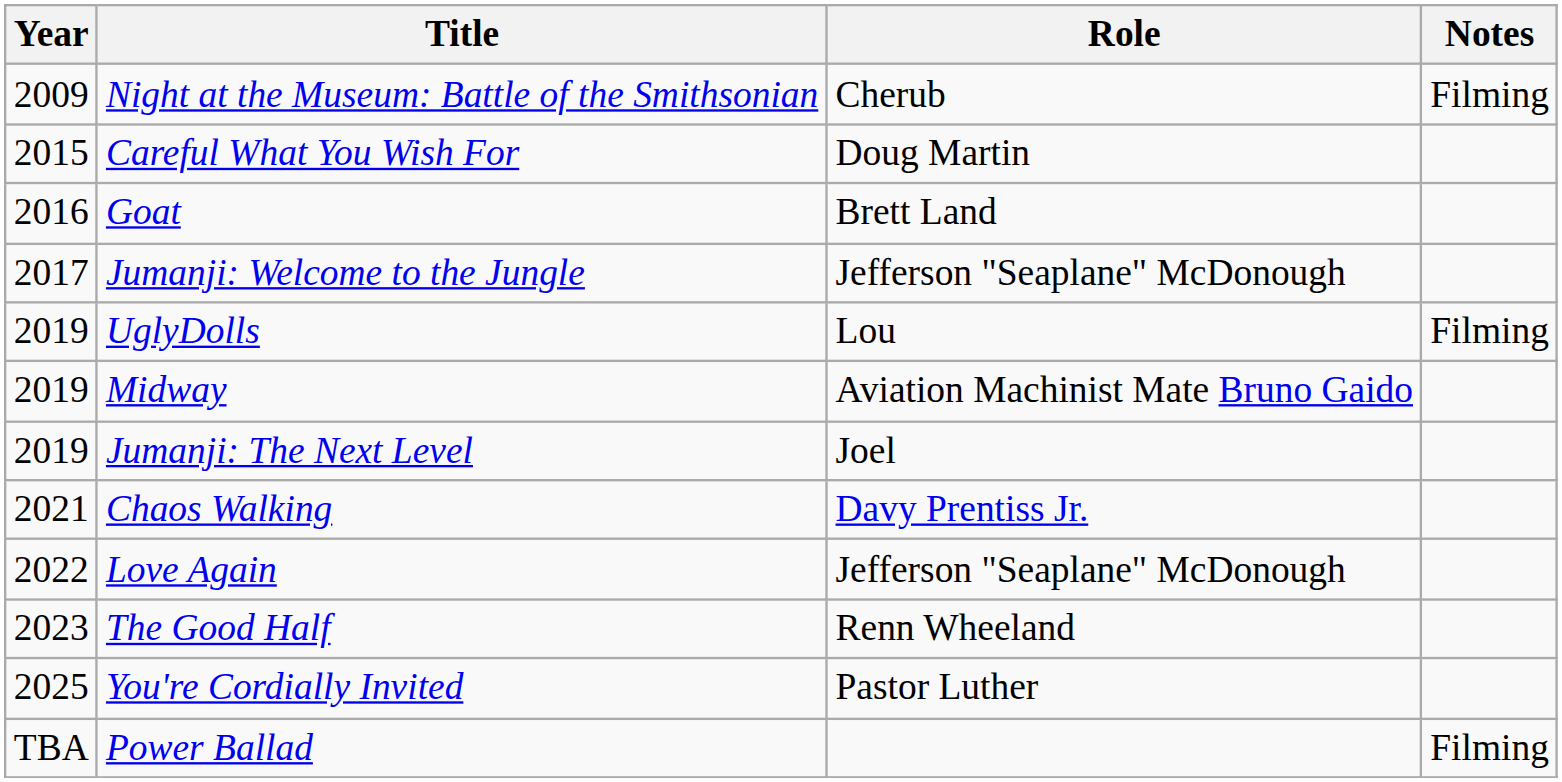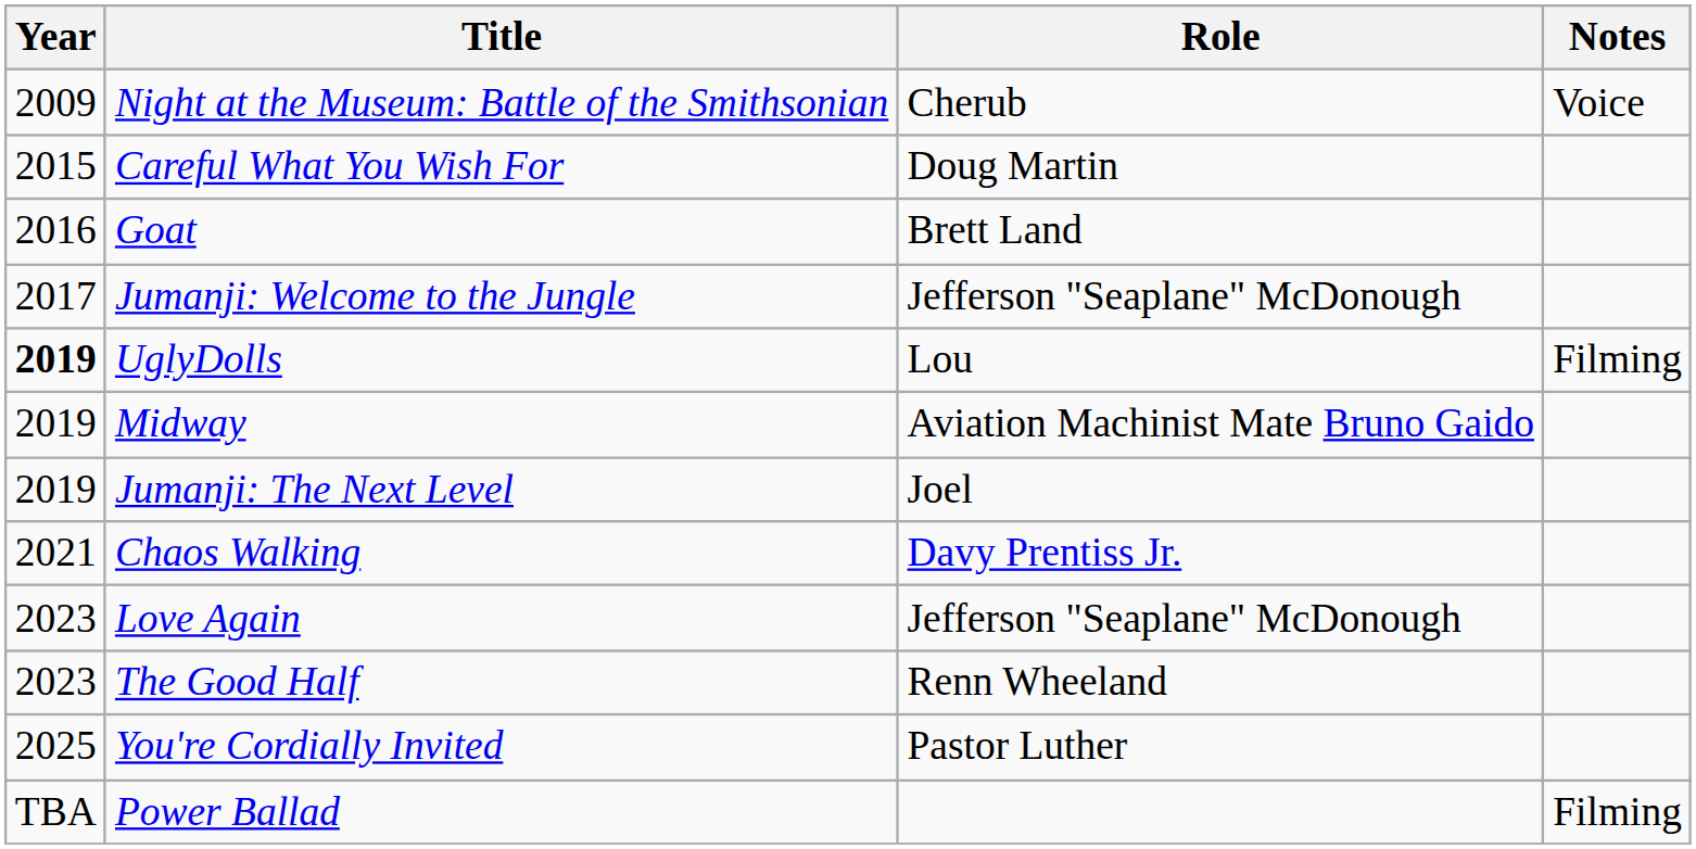Night at the Museum: Battle of the Smithsonian | Notes: Filming -> Voice
UglyDolls | Year: normal -> bold
Love Again | Year: 2022 -> 2023
